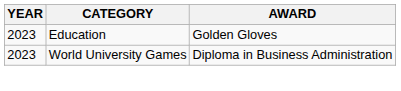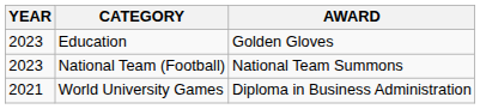+ row: 2023 | National Team (Football) | National Team Summons
World University Games | YEAR: 2023 -> 2021
